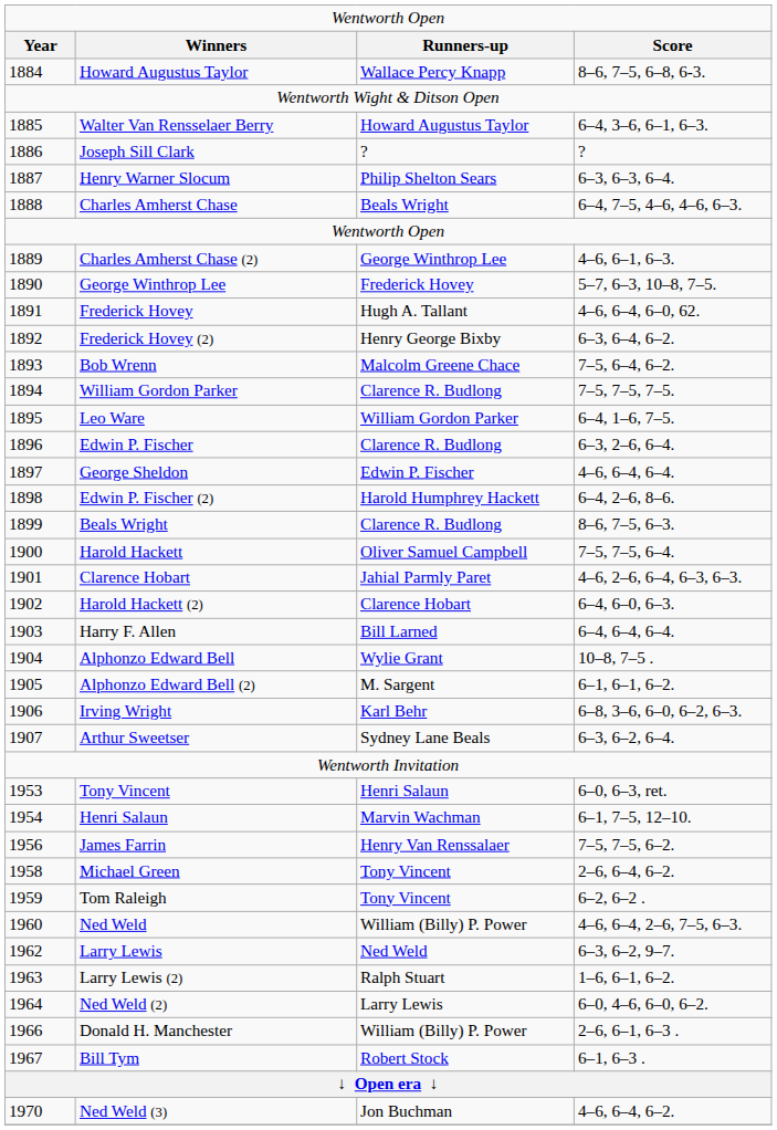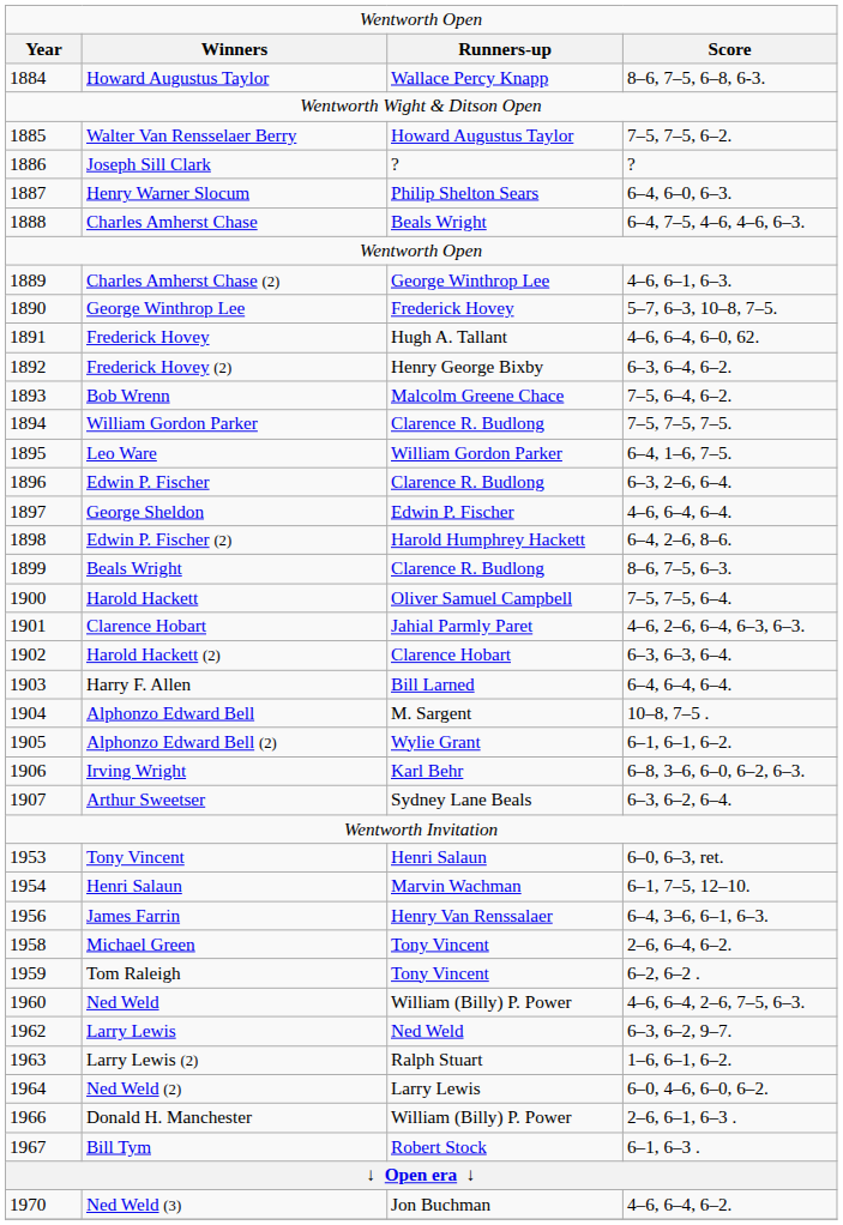Walter Van Rensselaer Berry | column 4: 6–4, 3–6, 6–1, 6–3. -> 7–5, 7–5, 6–2.
Henry Warner Slocum | column 4: 6–3, 6–3, 6–4. -> 6–4, 6–0, 6–3.
Harold Hackett (2) | column 4: 6–4, 6–0, 6–3. -> 6–3, 6–3, 6–4.
Alphonzo Edward Bell | column 3: Wylie Grant -> M. Sargent
Alphonzo Edward Bell (2) | column 3: M. Sargent -> Wylie Grant
James Farrin | column 4: 7–5, 7–5, 6–2. -> 6–4, 3–6, 6–1, 6–3.
